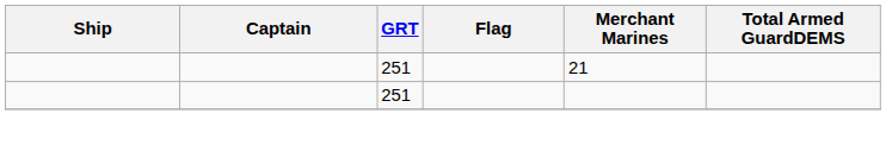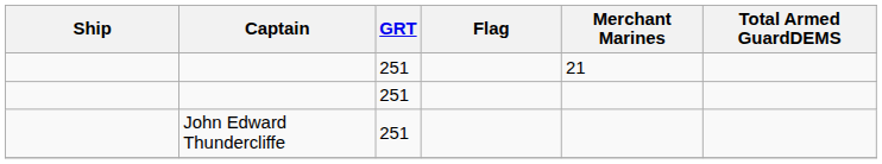+ row: John Edward Thundercliffe | 251
